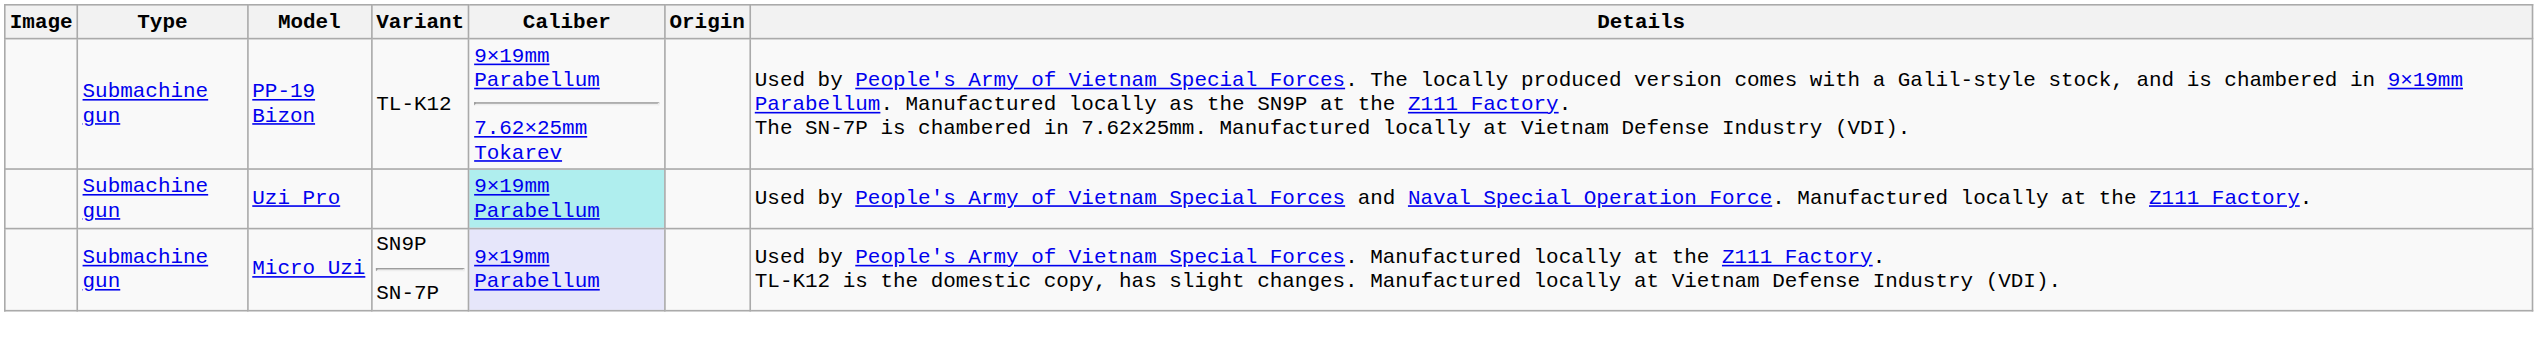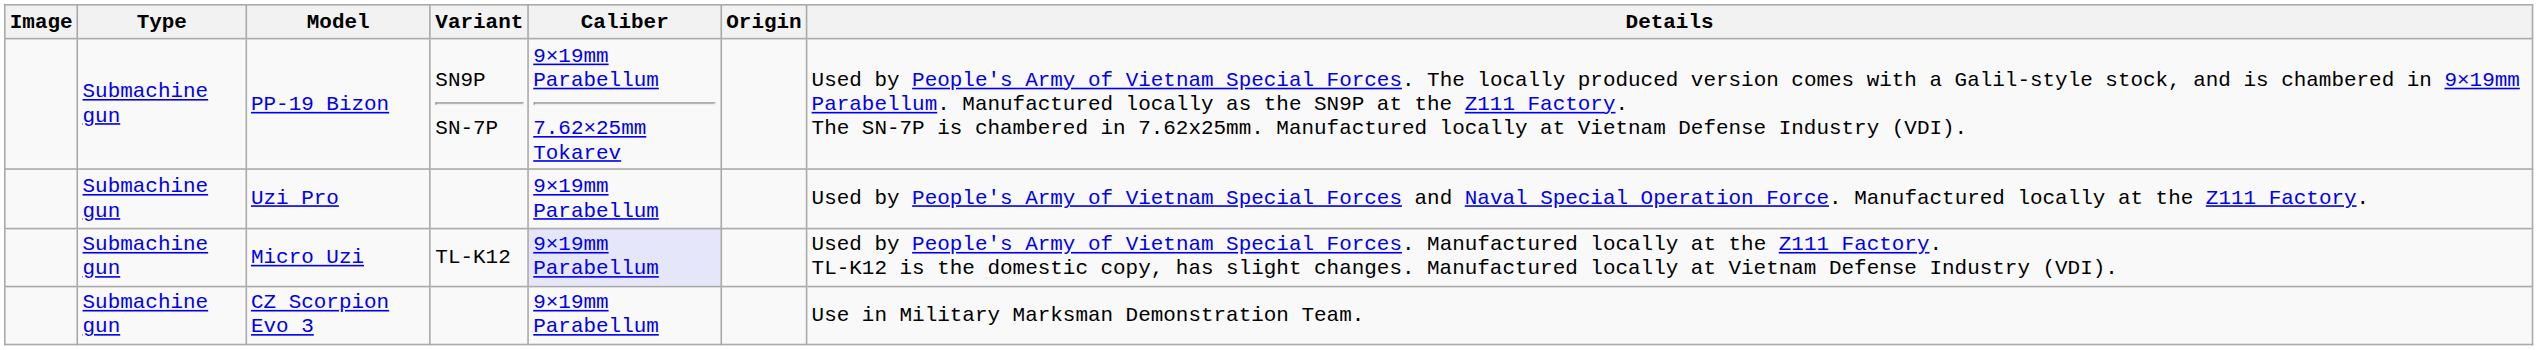PP-19 Bizon | Variant: TL-K12 -> SN9P SN-7P
Uzi Pro | Caliber: paleturquoise background -> no background
Micro Uzi | Variant: SN9P SN-7P -> TL-K12
+ row: Submachine gun | CZ Scorpion Evo 3 | 9×19mm Parabellum | Use in Military Marksman Demonstration Team.
